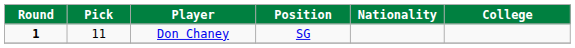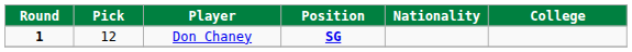Don Chaney | Pick: 11 -> 12
Don Chaney | Position: normal -> bold
